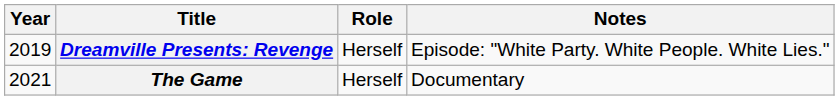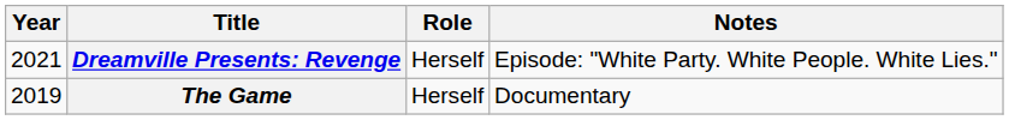Dreamville Presents: Revenge | Year: 2019 -> 2021
The Game | Year: 2021 -> 2019
